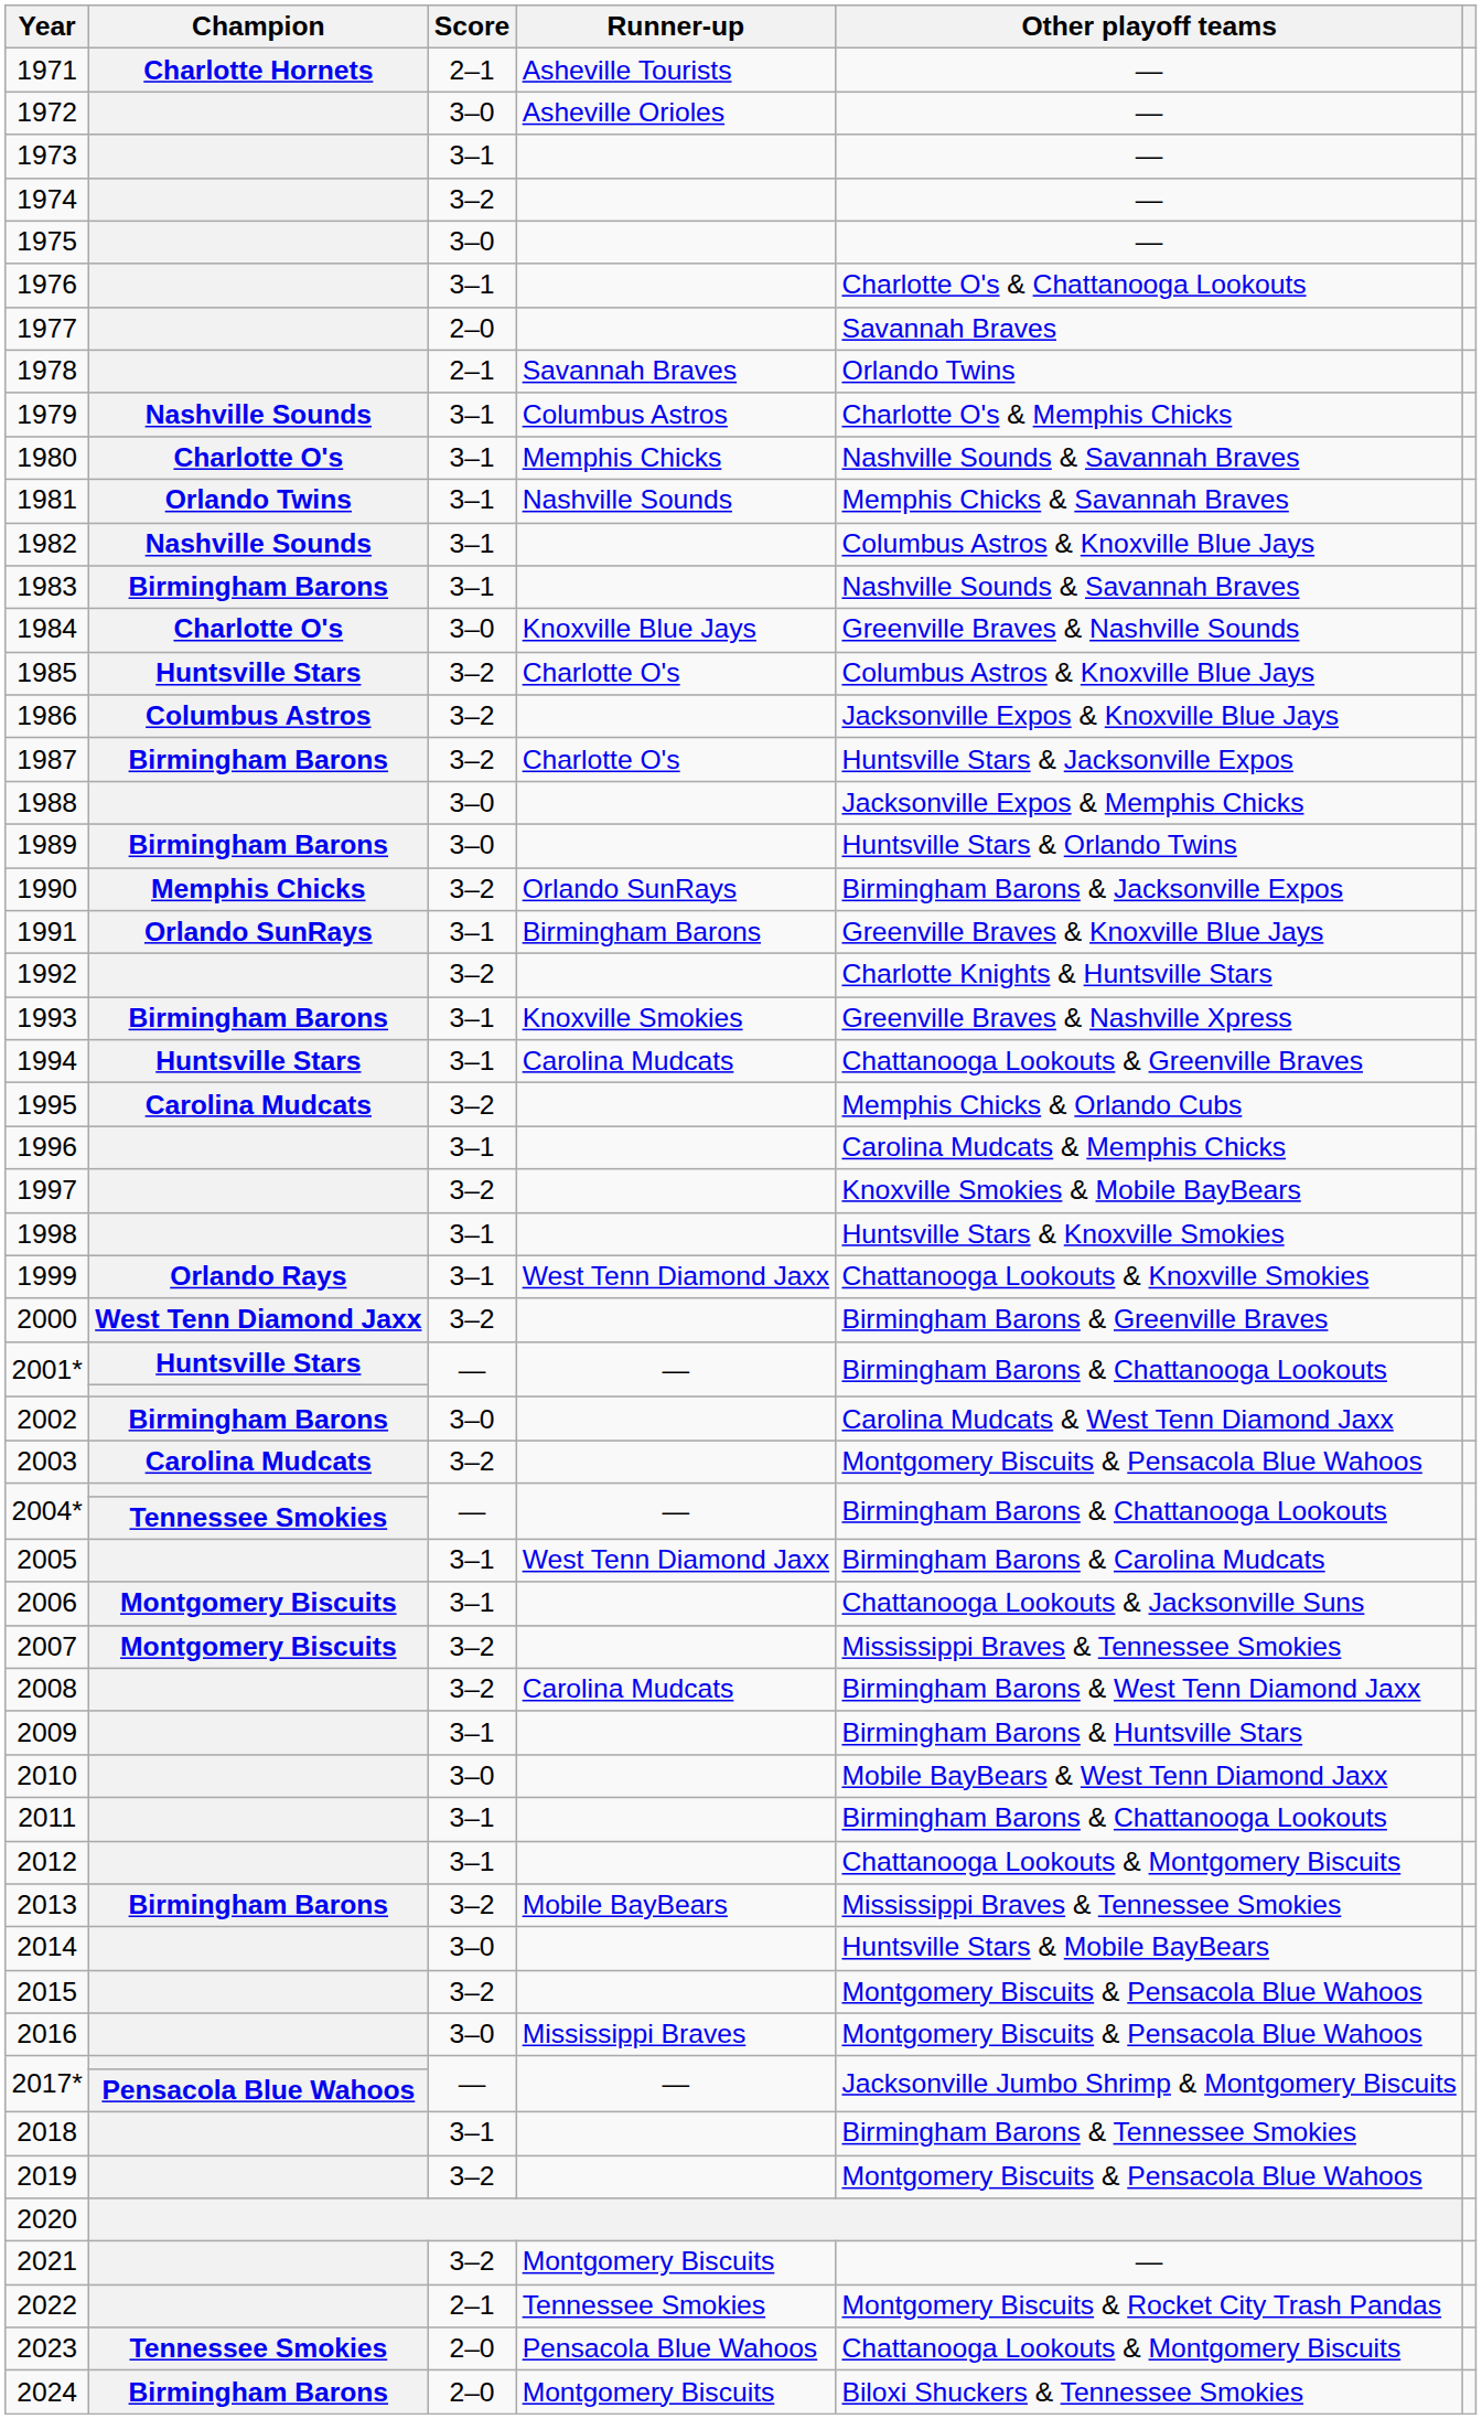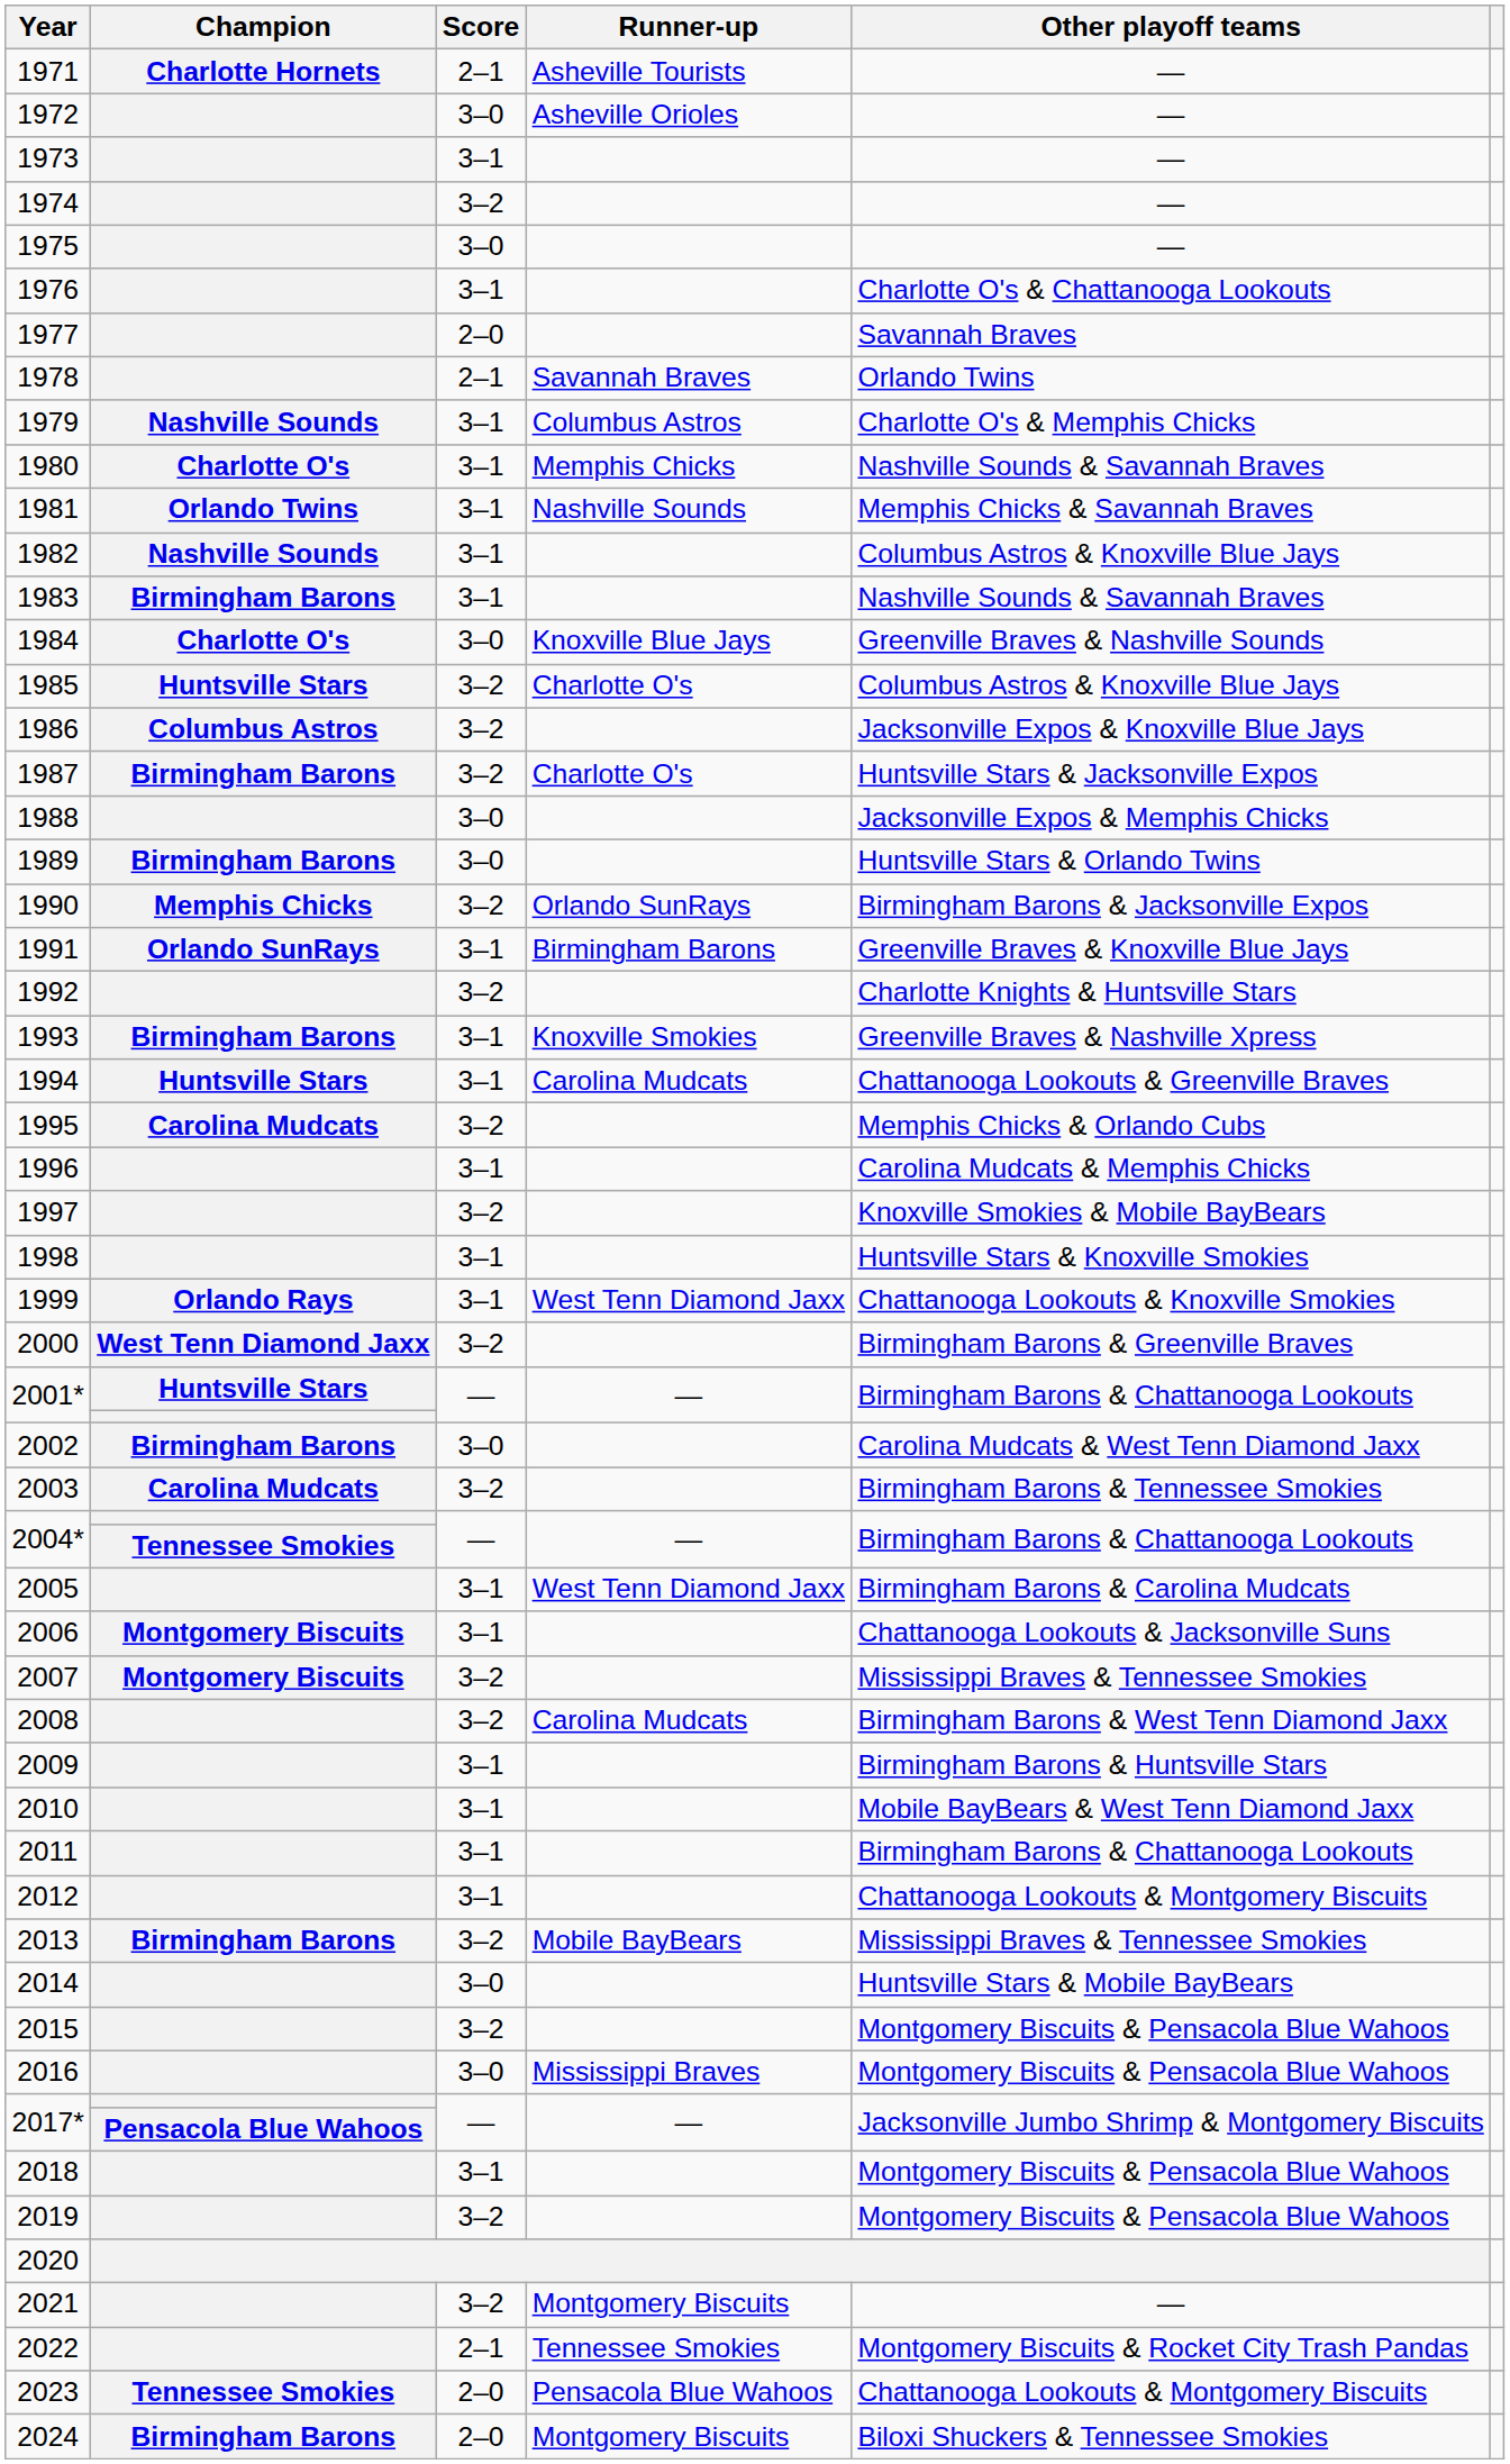2003 | Other playoff teams: Montgomery Biscuits & Pensacola Blue Wahoos -> Birmingham Barons & Tennessee Smokies
2010 | Score: 3–0 -> 3–1
2018 | Other playoff teams: Birmingham Barons & Tennessee Smokies -> Montgomery Biscuits & Pensacola Blue Wahoos
